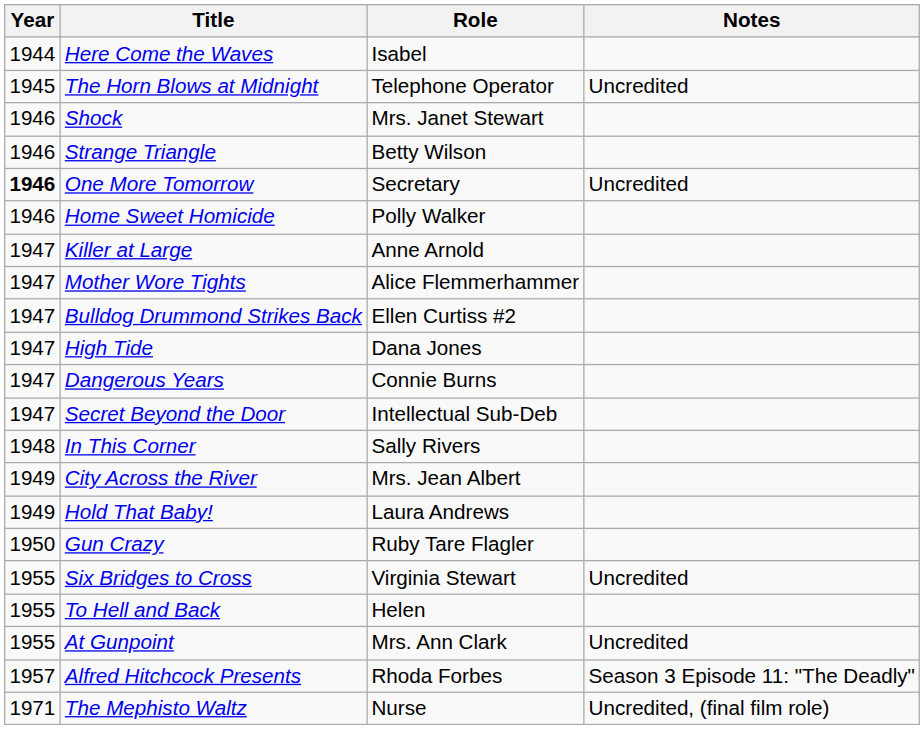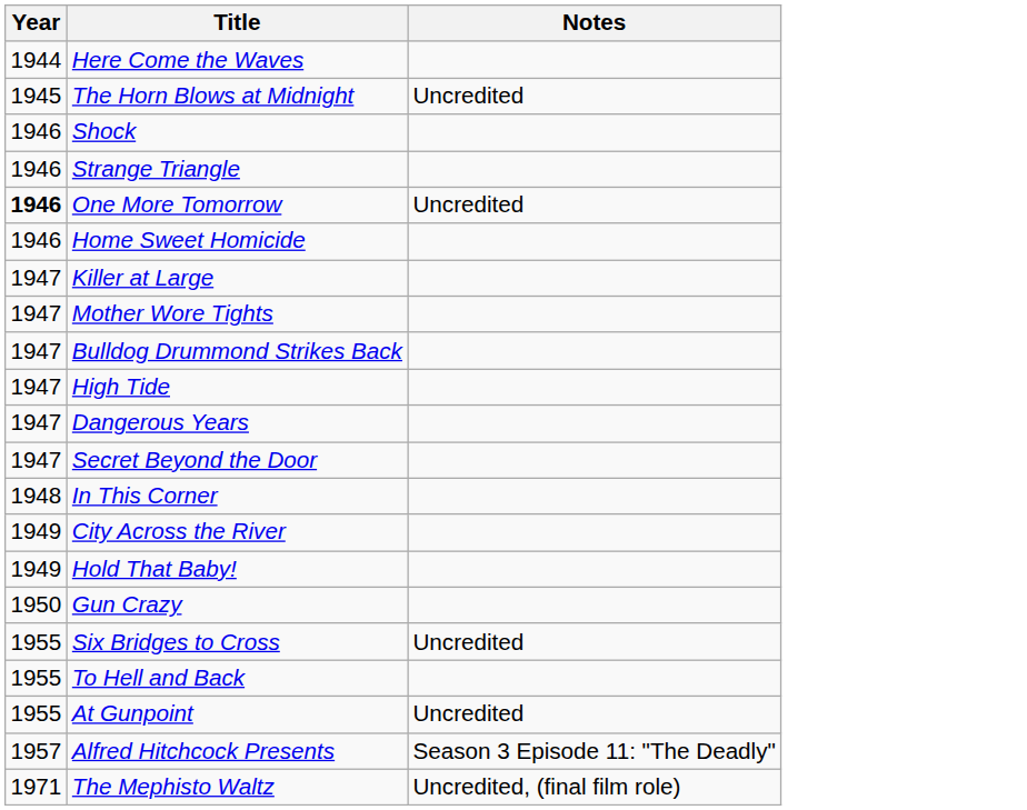- column: Role | Isabel | Telephone Operator | Mrs. Janet Stewart | Betty Wilson | Secretary | Polly Walker | Anne Arnold | Alice Flemmerhammer | Ellen Curtiss #2 | Dana Jones | Connie Burns | Intellectual Sub-Deb | Sally Rivers | Mrs. Jean Albert | Laura Andrews | Ruby Tare Flagler | Virginia Stewart | Helen | Mrs. Ann Clark | Rhoda Forbes | Nurse
